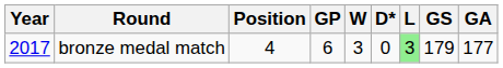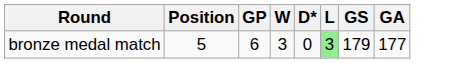- column: Year | 2017
bronze medal match | Position: 4 -> 5
